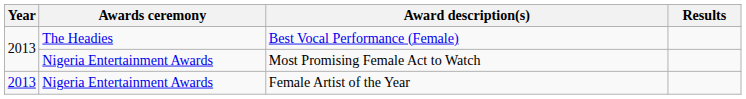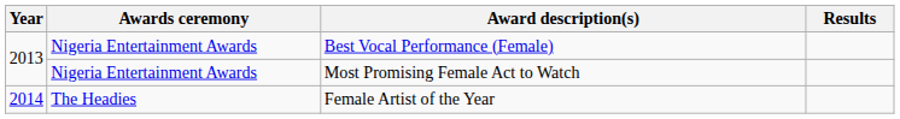Best Vocal Performance (Female) | Awards ceremony: The Headies -> Nigeria Entertainment Awards
Female Artist of the Year | Year: 2013 -> 2014
Female Artist of the Year | Awards ceremony: Nigeria Entertainment Awards -> The Headies
